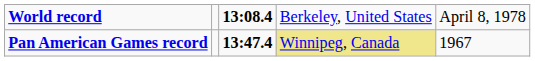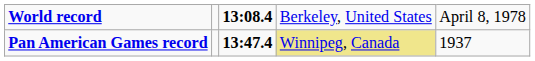Pan American Games record | column 5: 1967 -> 1937
